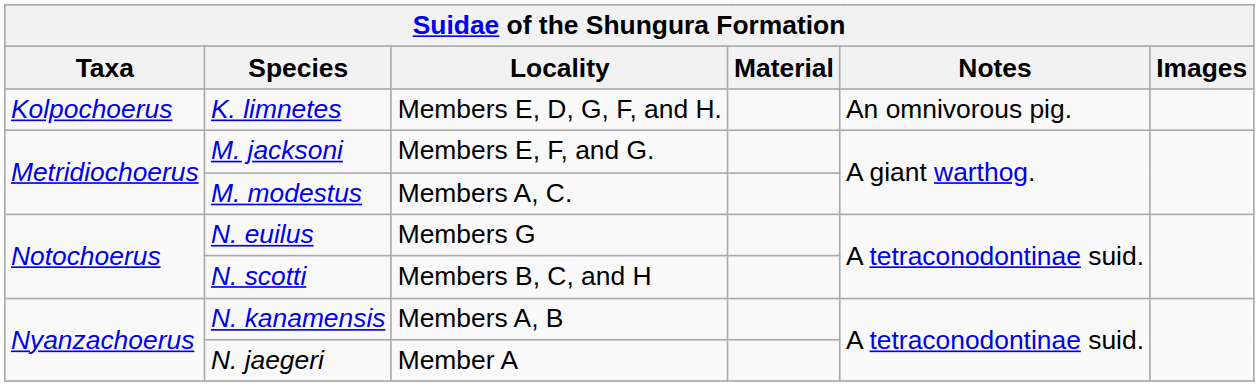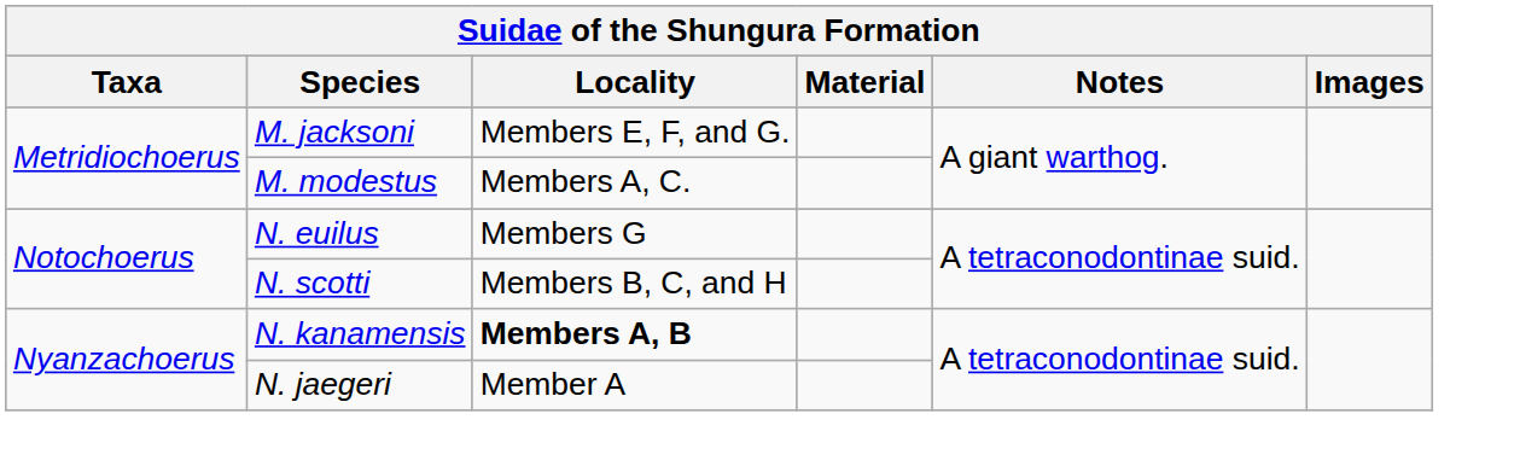- row: Kolpochoerus | K. limnetes | Members E, D, G, F, and H. | An omnivorous pig.
N. kanamensis | Locality: normal -> bold
